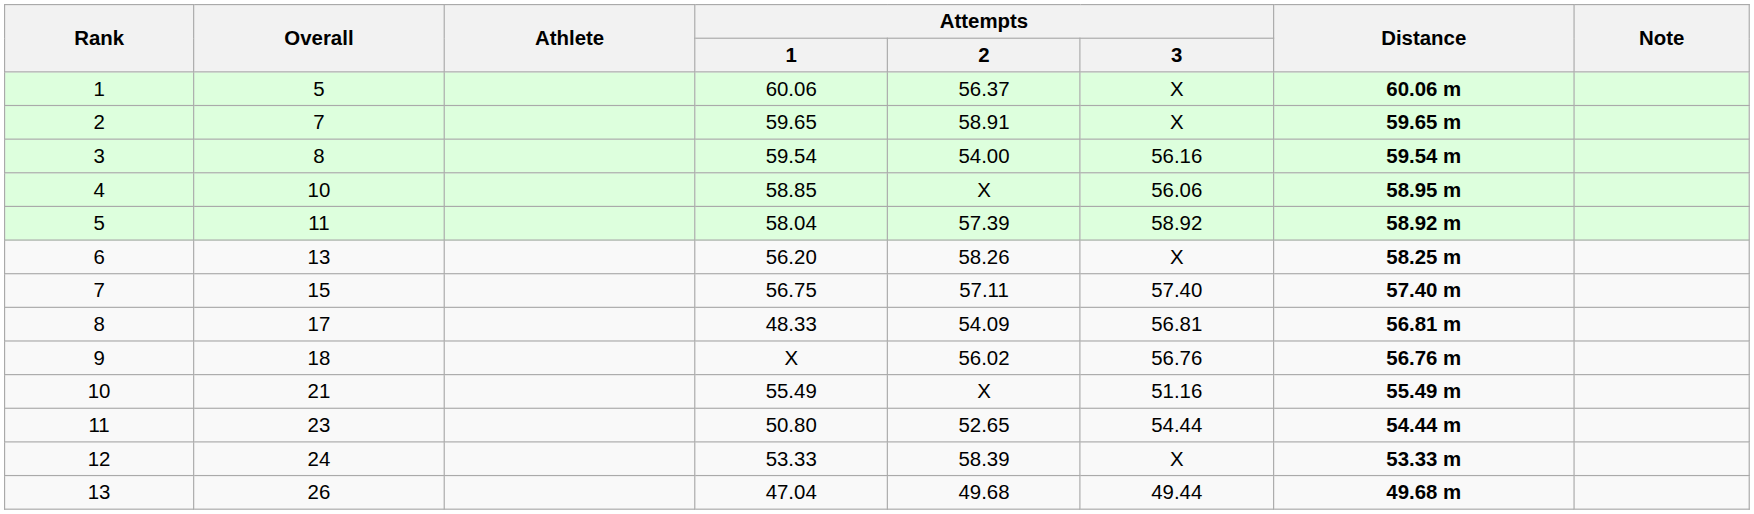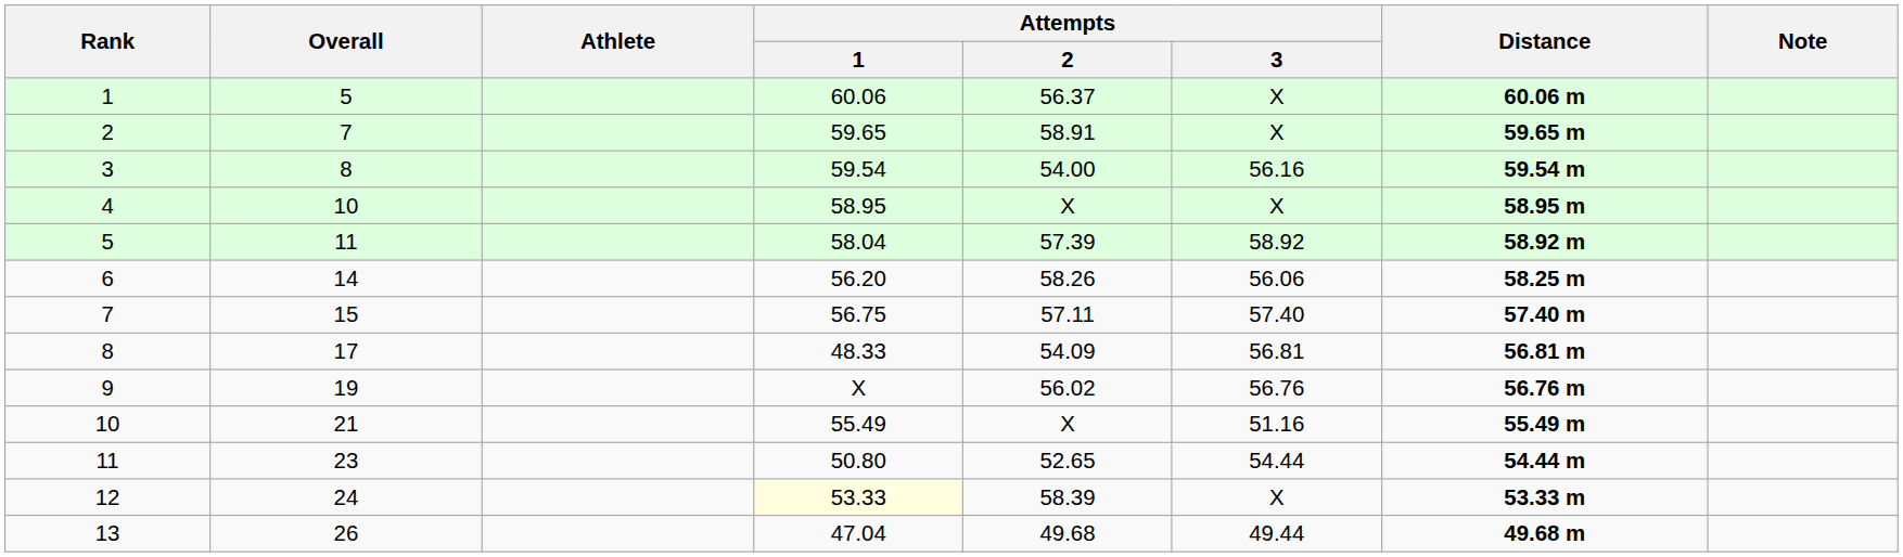4 | Attempts / 1: 58.85 -> 58.95
4 | Attempts / 3: 56.06 -> X
6 | Overall: 13 -> 14
6 | Attempts / 3: X -> 56.06
9 | Overall: 18 -> 19
12 | Attempts / 1: no background -> lightyellow background
